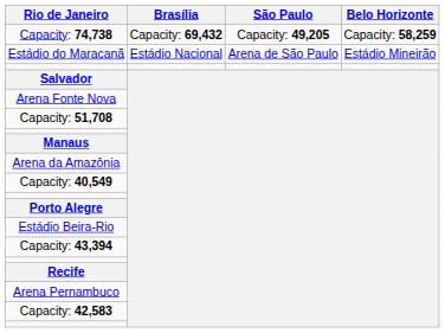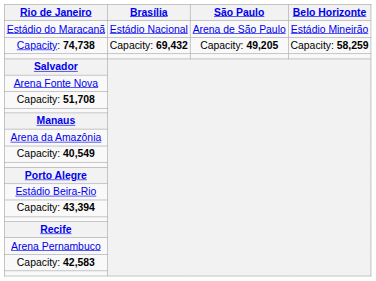rows swapped: Estádio do Maracanã <-> Capacity: 74,738
